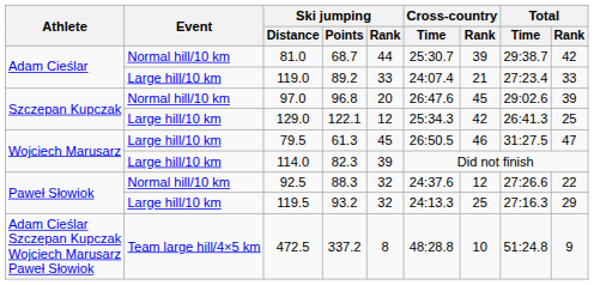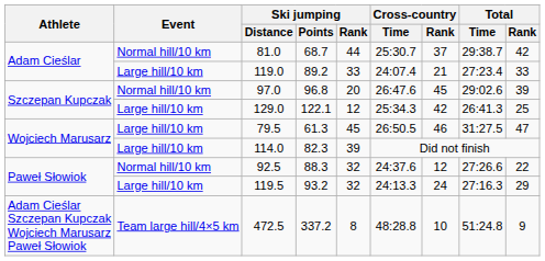81.0 | Cross-country / Rank: 39 -> 37
119.5 | Cross-country / Rank: 25 -> 24
